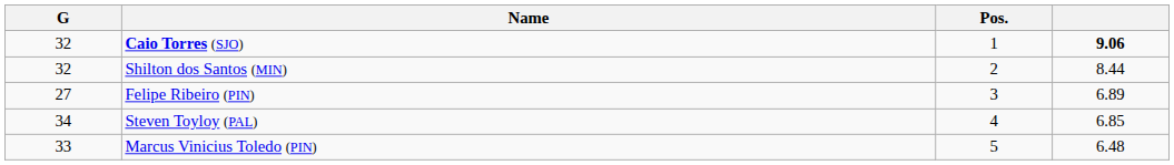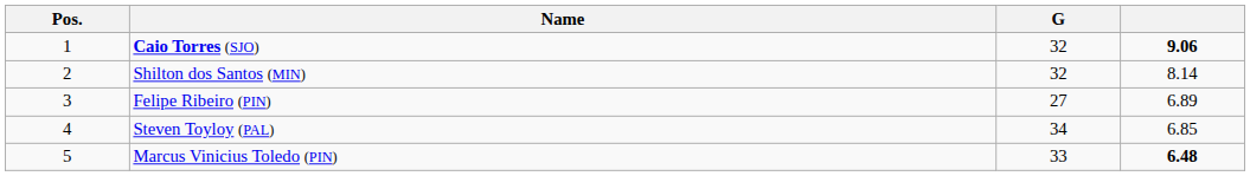columns swapped: Pos. <-> G
Shilton dos Santos (MIN) | column 4: 8.44 -> 8.14
Marcus Vinicius Toledo (PIN) | column 4: normal -> bold
